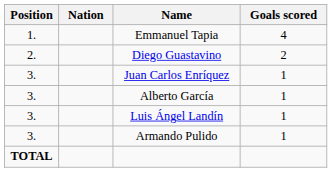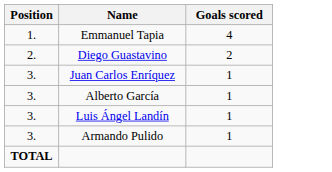- column: Nation
